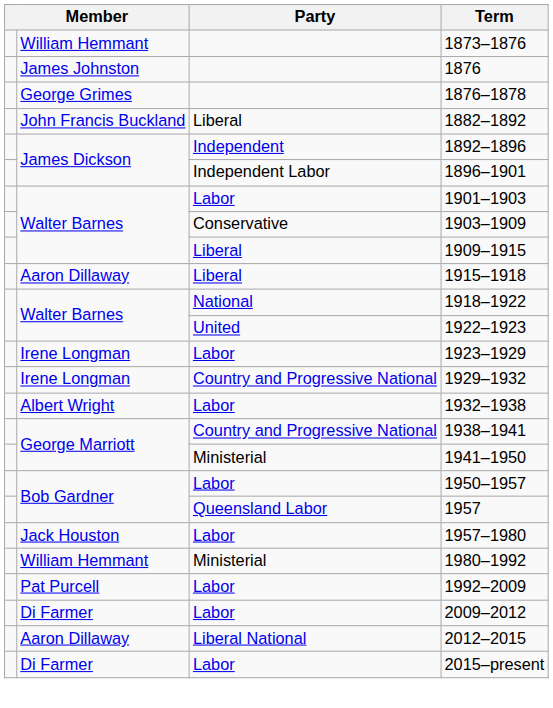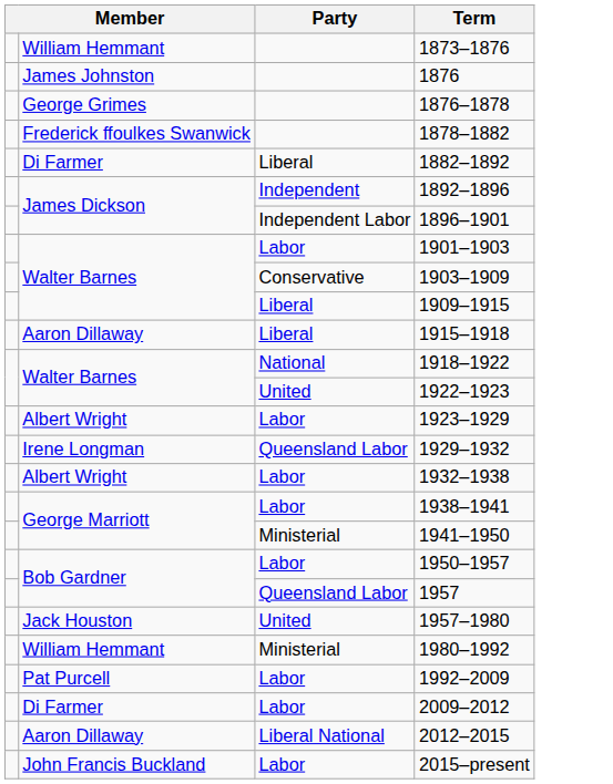+ row: Frederick ffoulkes Swanwick | 1878–1882
1882–1892 | column 2: John Francis Buckland -> Di Farmer
1923–1929 | column 2: Irene Longman -> Albert Wright
1929–1932 | Party: Country and Progressive National -> Queensland Labor
1938–1941 | Party: Country and Progressive National -> Labor
1957–1980 | Party: Labor -> United
2015–present | column 2: Di Farmer -> John Francis Buckland
